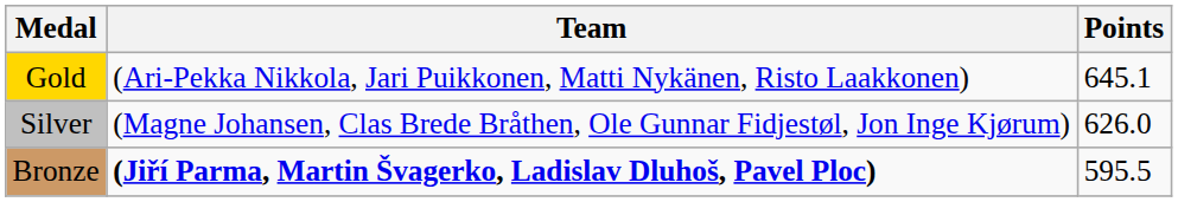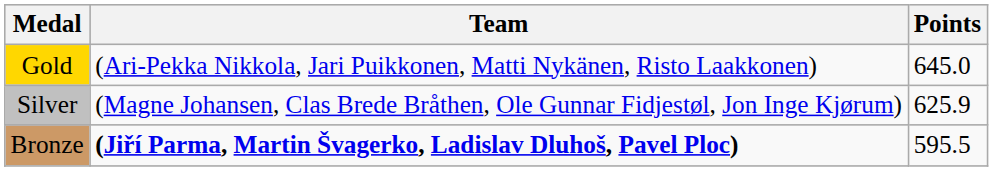Gold | Points: 645.1 -> 645.0
Silver | Points: 626.0 -> 625.9
